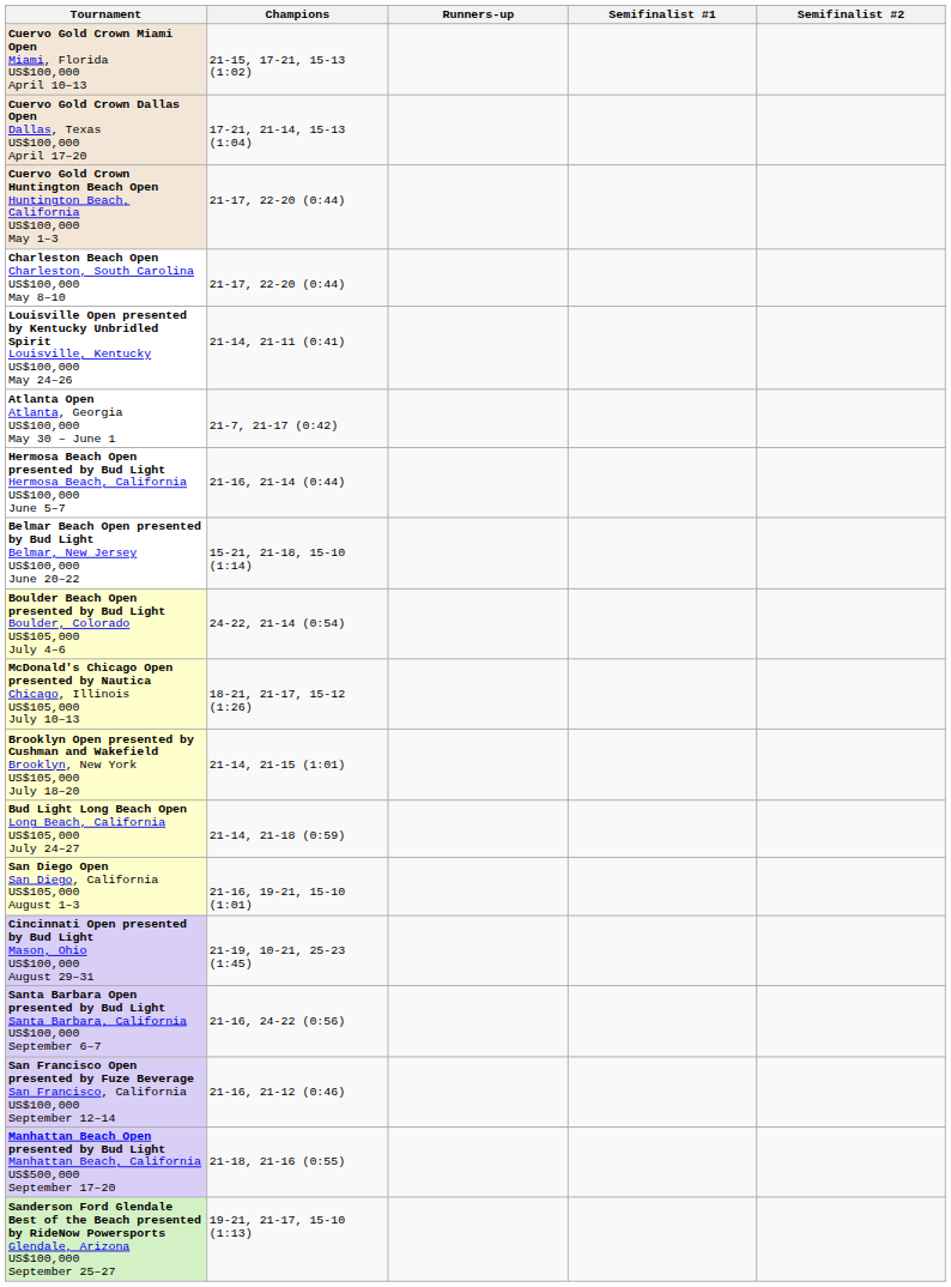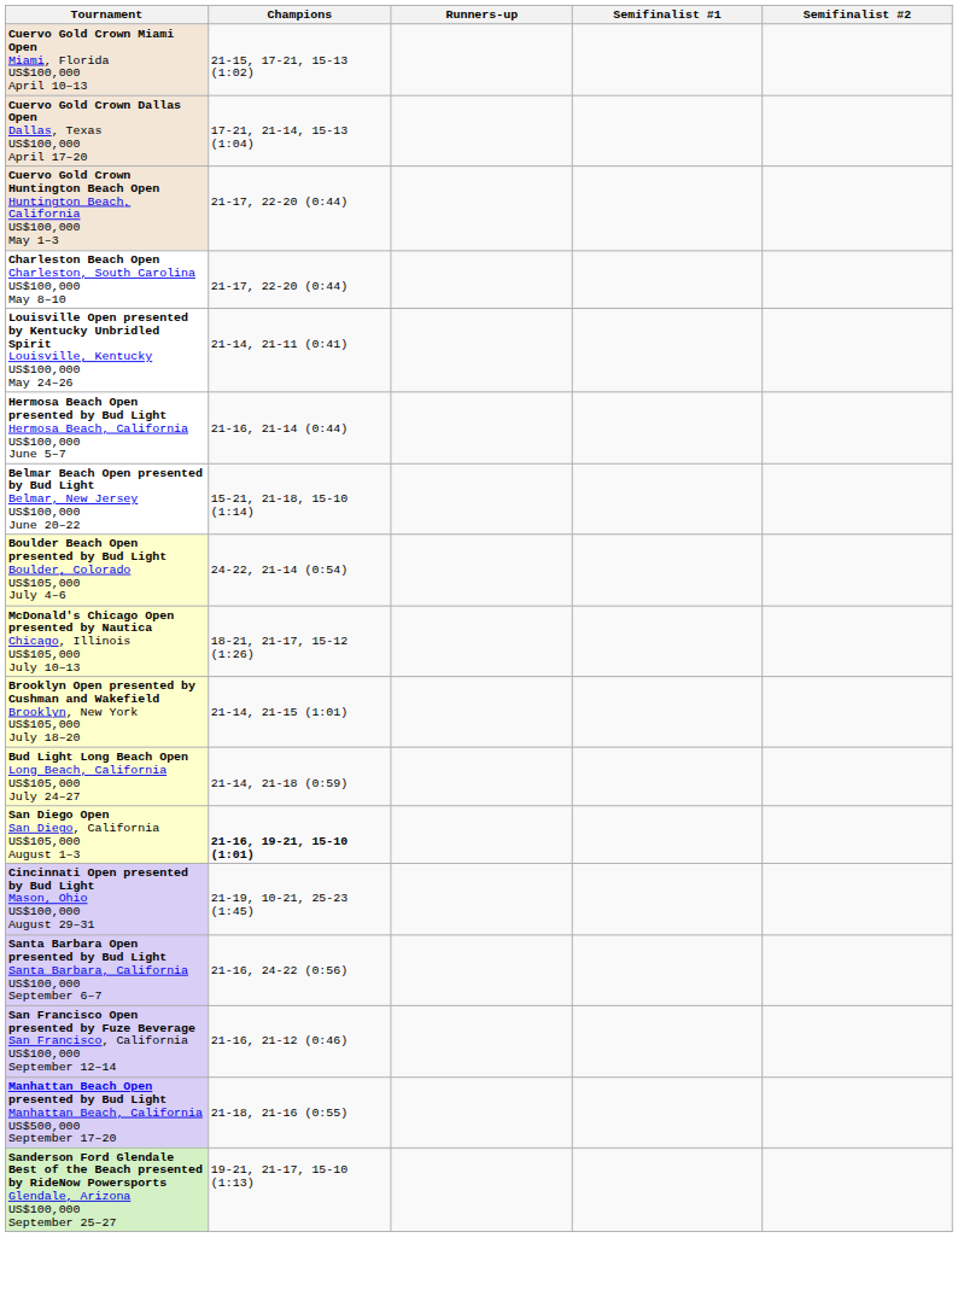- row: Atlanta Open Atlanta, Georgia US$100,000 May 30 – June 1 | 21-7, 21-17 (0:42)
San Diego Open San Diego, California US$105,000 August 1–3 | Champions: normal -> bold
